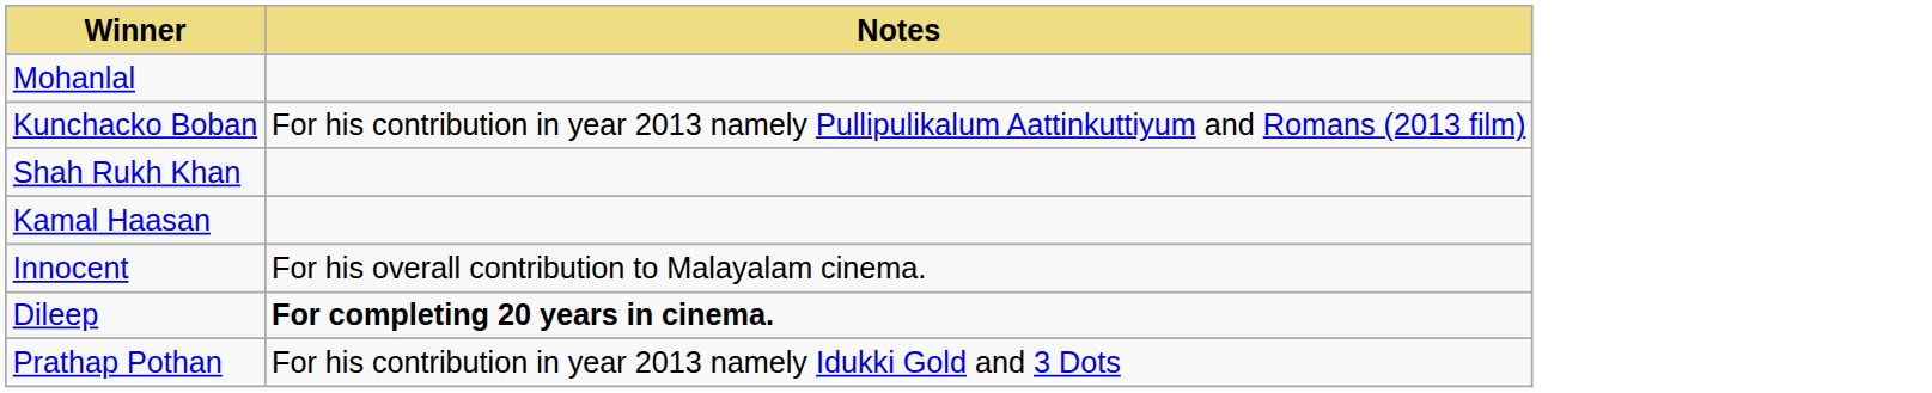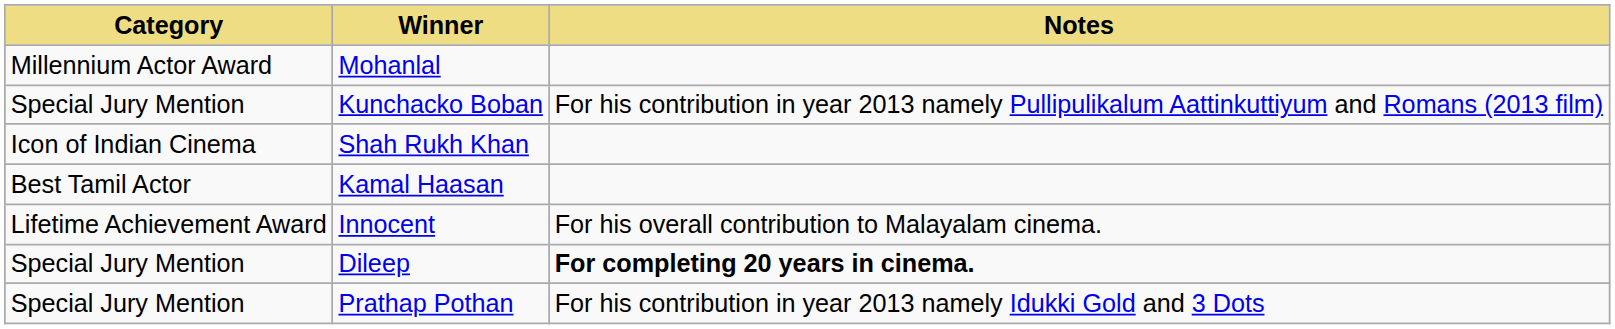+ column: Category | Millennium Actor Award | Special Jury Mention | Icon of Indian Cinema | Best Tamil Actor | Lifetime Achievement Award | Special Jury Mention | Special Jury Mention
